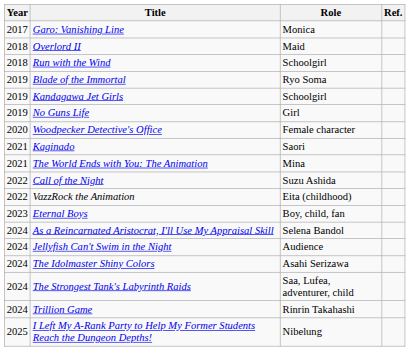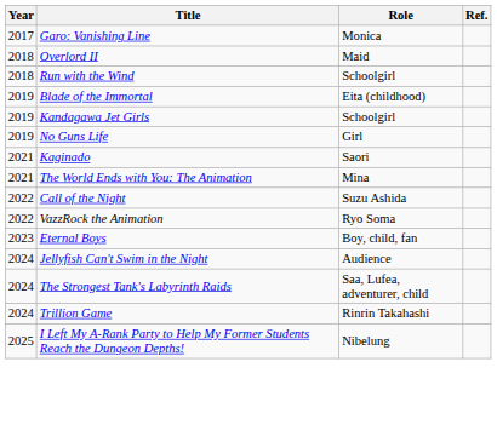Blade of the Immortal | Role: Ryo Soma -> Eita (childhood)
- row: 2020 | Woodpecker Detective's Office | Female character
VazzRock the Animation | Role: Eita (childhood) -> Ryo Soma
- row: 2024 | As a Reincarnated Aristocrat, I'll Use My Appraisal Skill | Selena Bandol
- row: 2024 | The Idolmaster Shiny Colors | Asahi Serizawa
